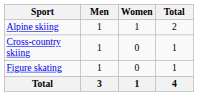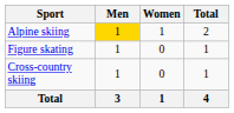Alpine skiing | Men: no background -> gold background
rows swapped: Cross-country skiing <-> Figure skating
